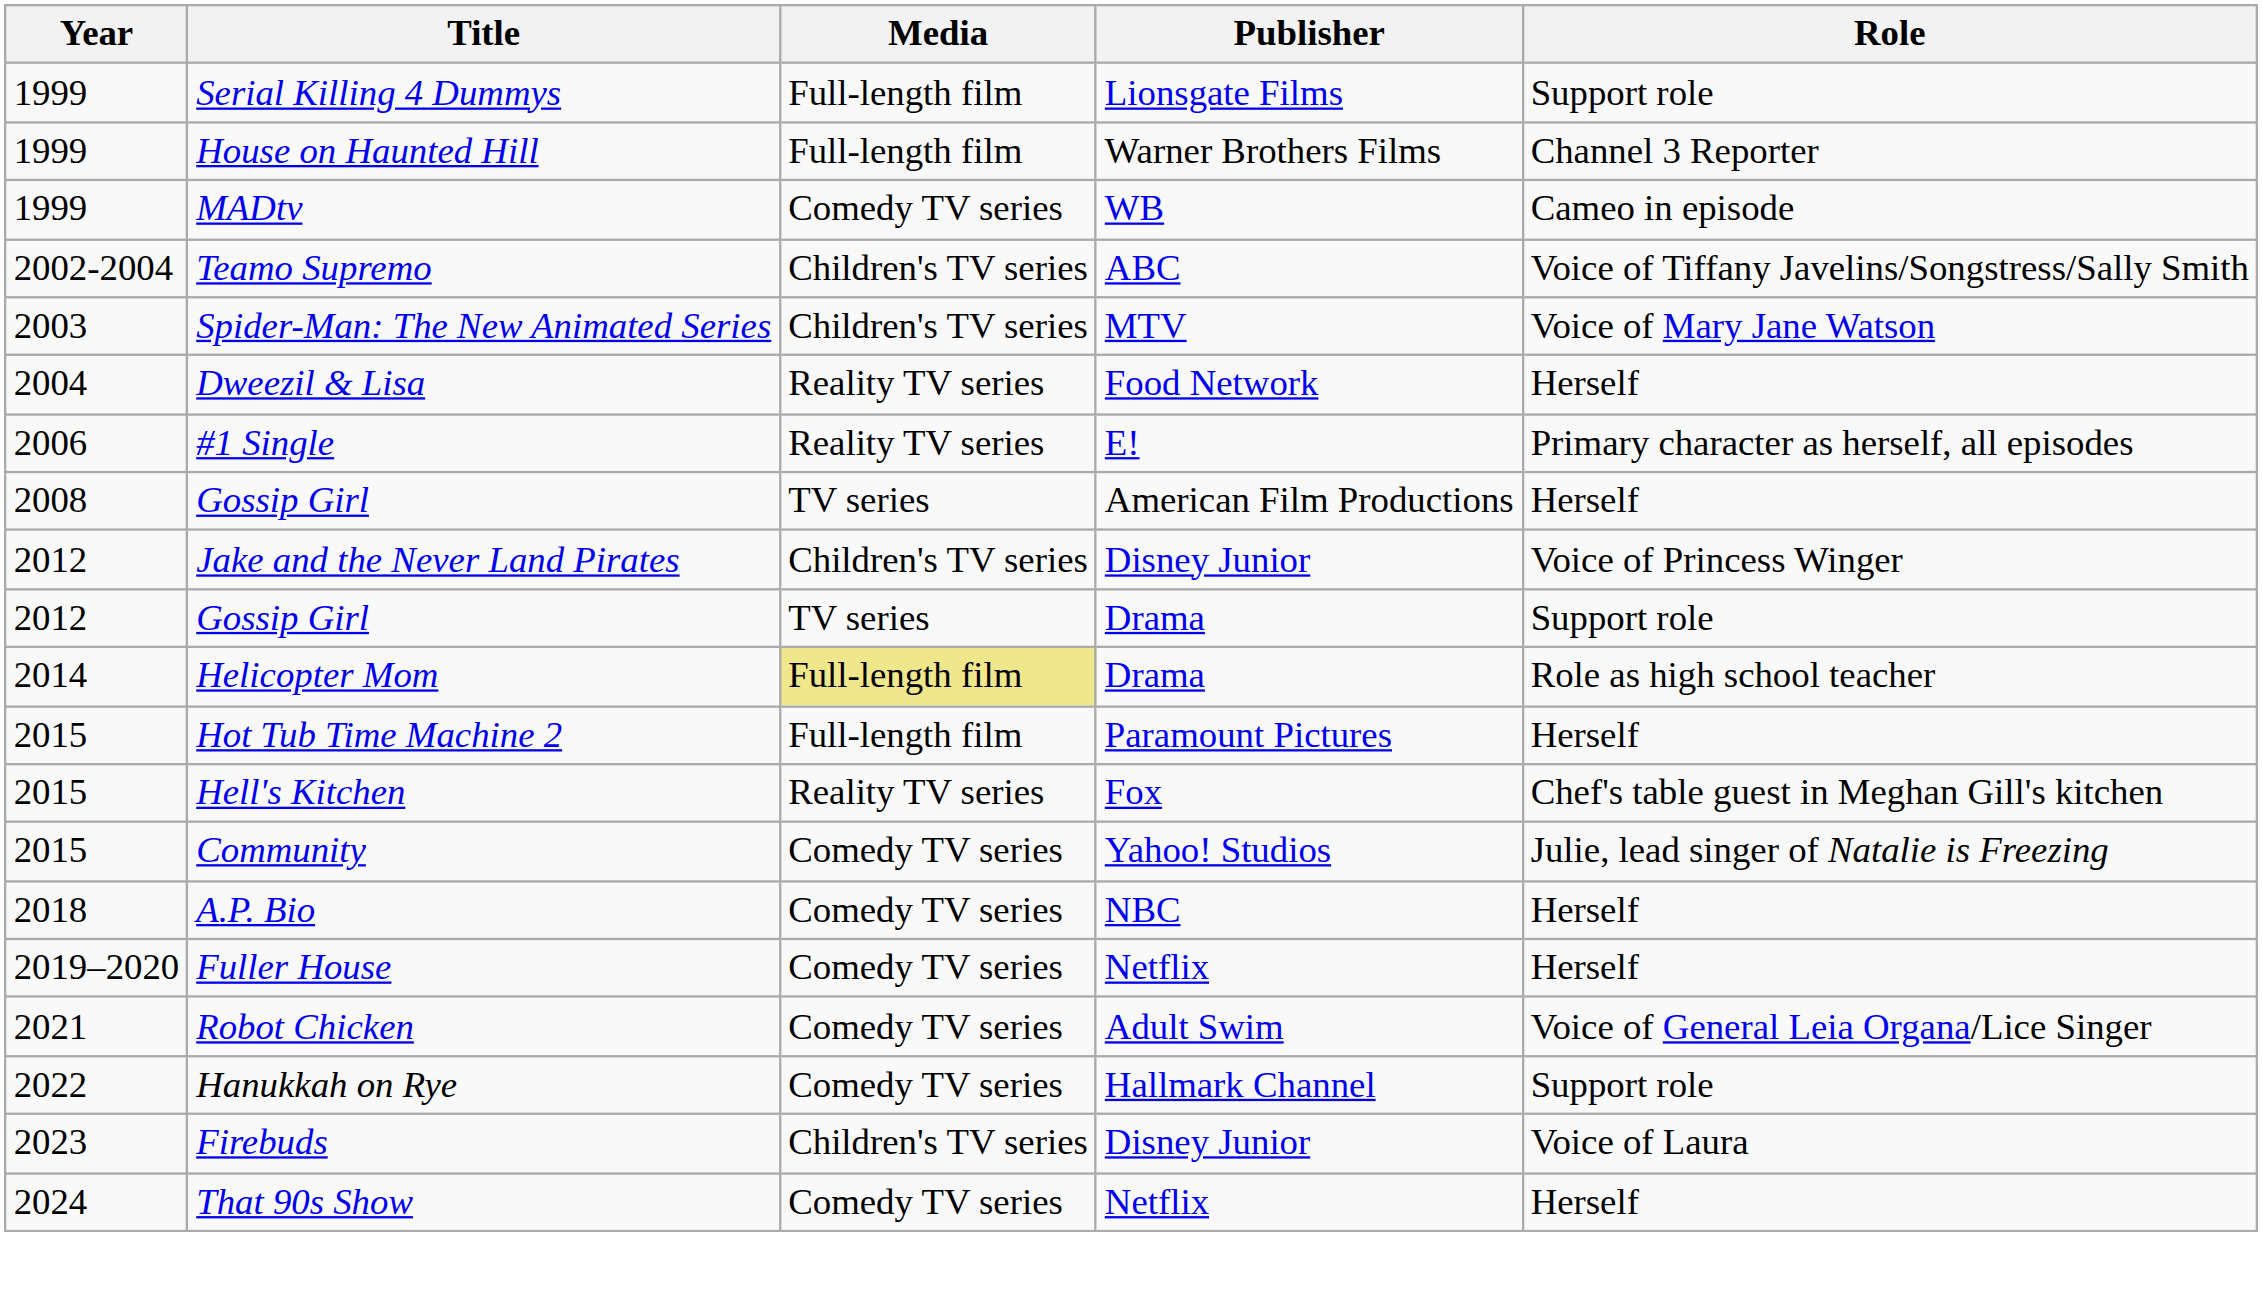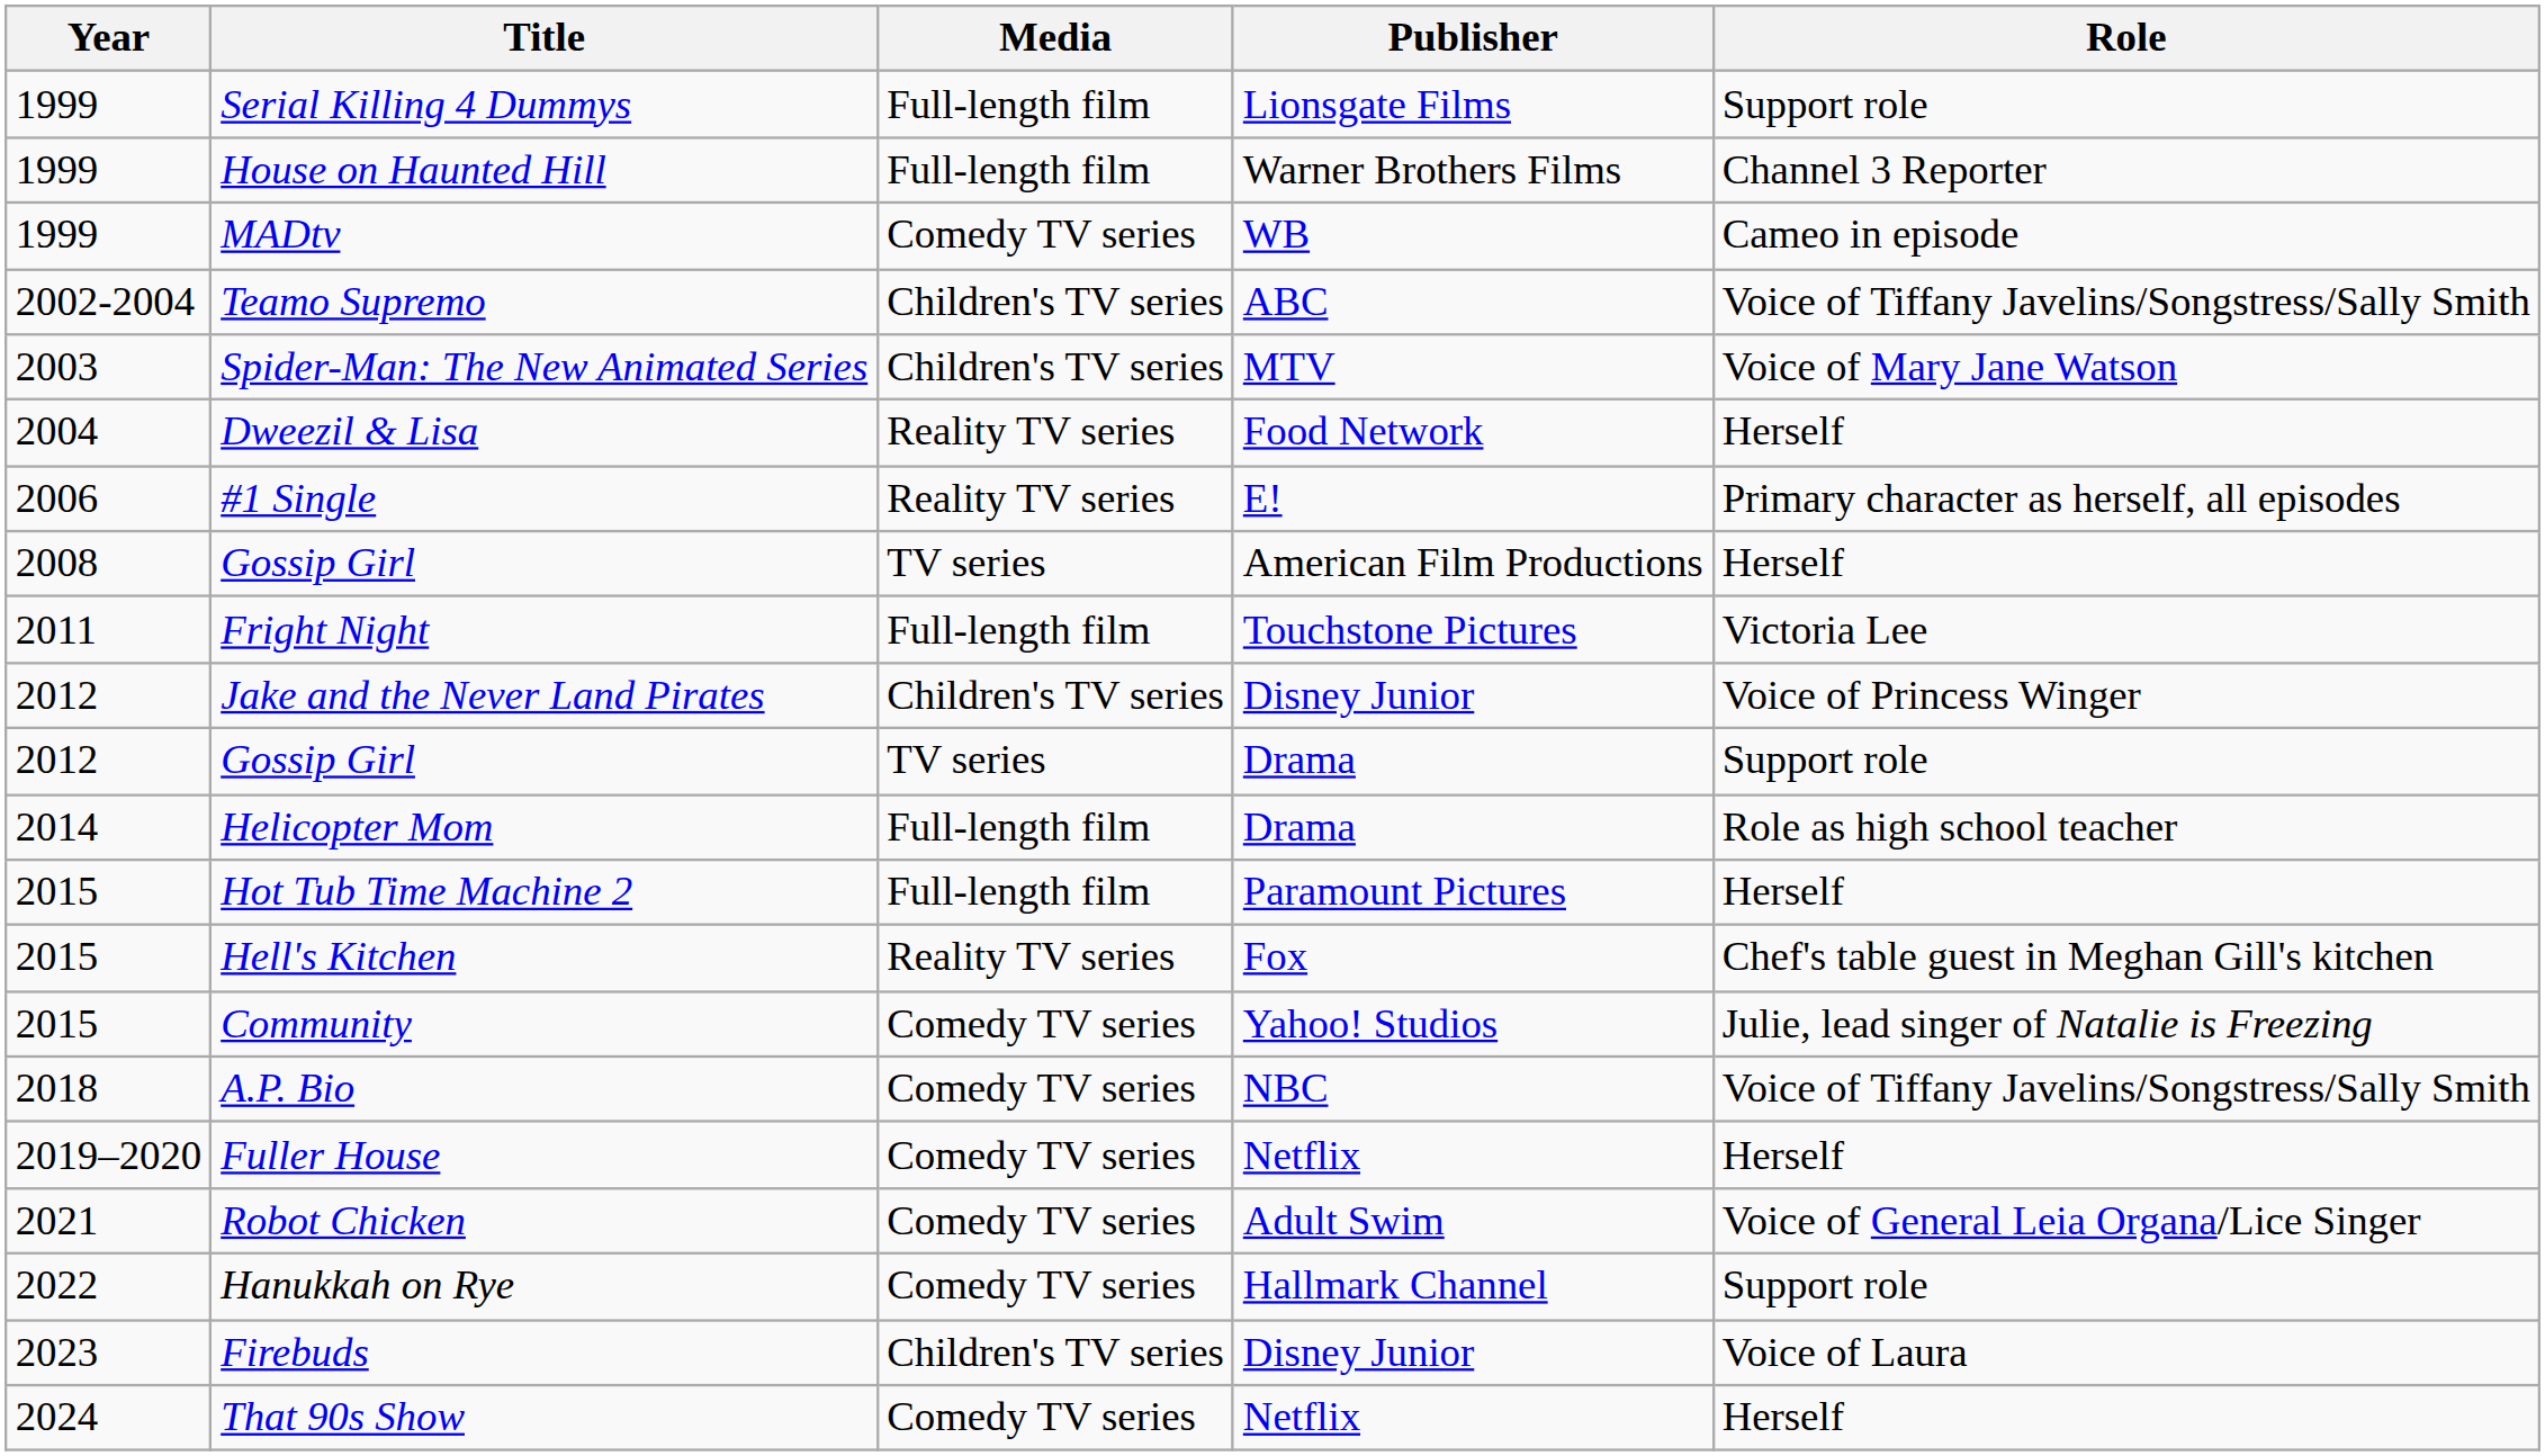+ row: 2011 | Fright Night | Full-length film | Touchstone Pictures | Victoria Lee
Helicopter Mom | Media: khaki background -> no background
A.P. Bio | Role: Herself -> Voice of Tiffany Javelins/Songstress/Sally Smith
